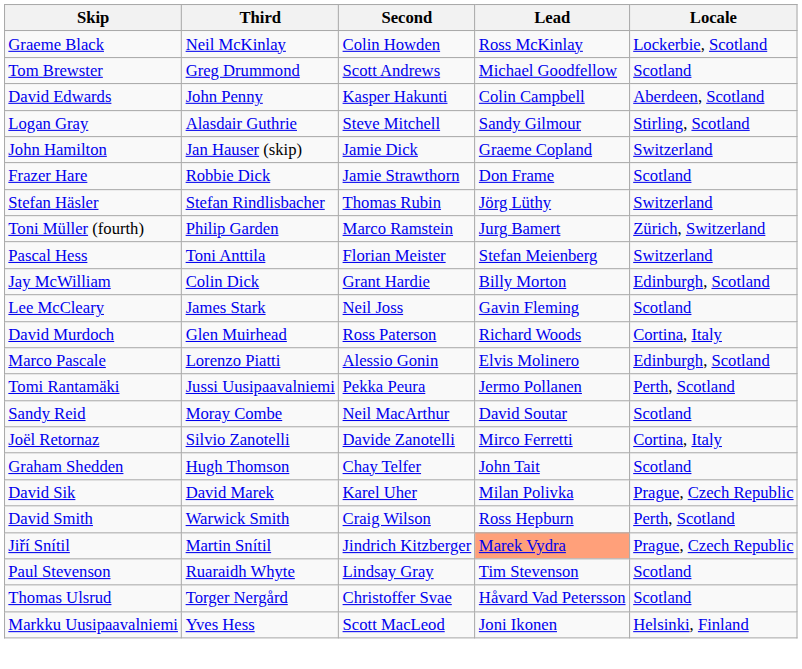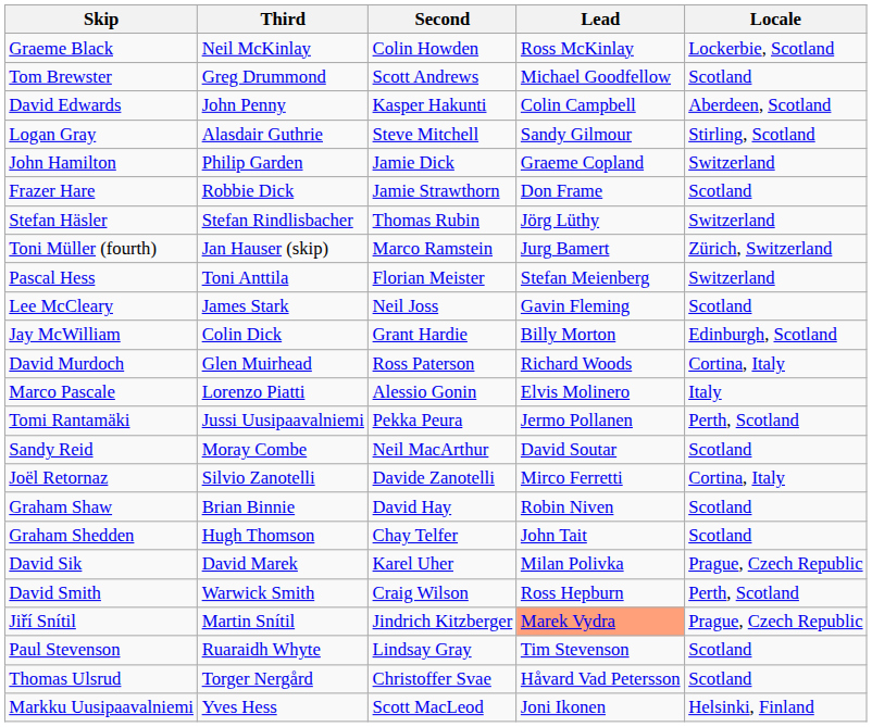John Hamilton | Third: Jan Hauser (skip) -> Philip Garden
Toni Müller (fourth) | Third: Philip Garden -> Jan Hauser (skip)
rows swapped: Lee McCleary <-> Jay McWilliam
Marco Pascale | Locale: Edinburgh, Scotland -> Italy
+ row: Graham Shaw | Brian Binnie | David Hay | Robin Niven | Scotland
